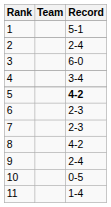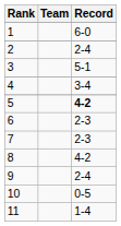1 | Record: 5-1 -> 6-0
3 | Record: 6-0 -> 5-1
